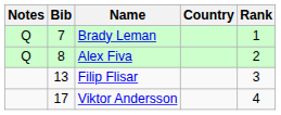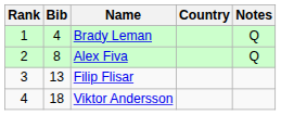columns swapped: Rank <-> Notes
Brady Leman | Bib: 7 -> 4
Viktor Andersson | Bib: 17 -> 18
